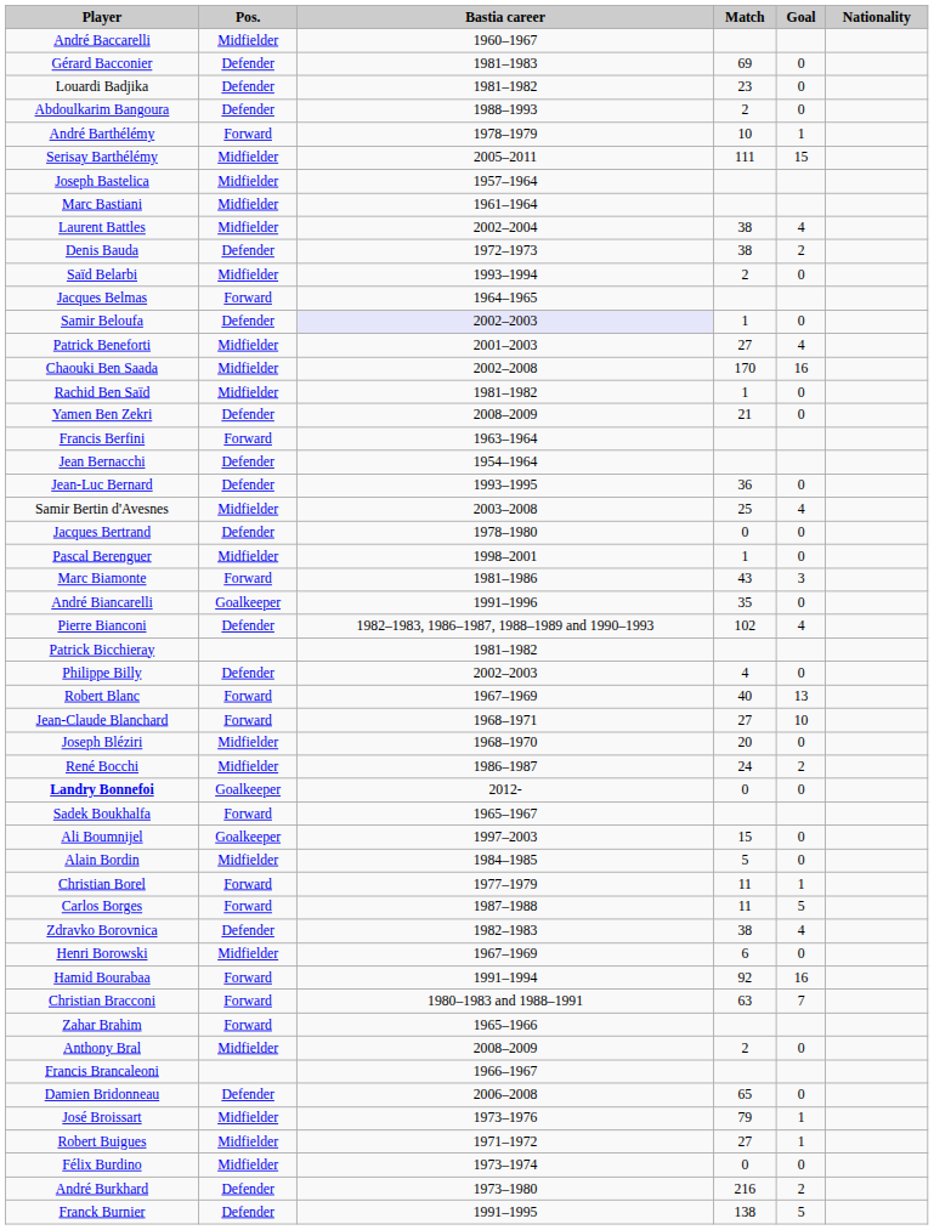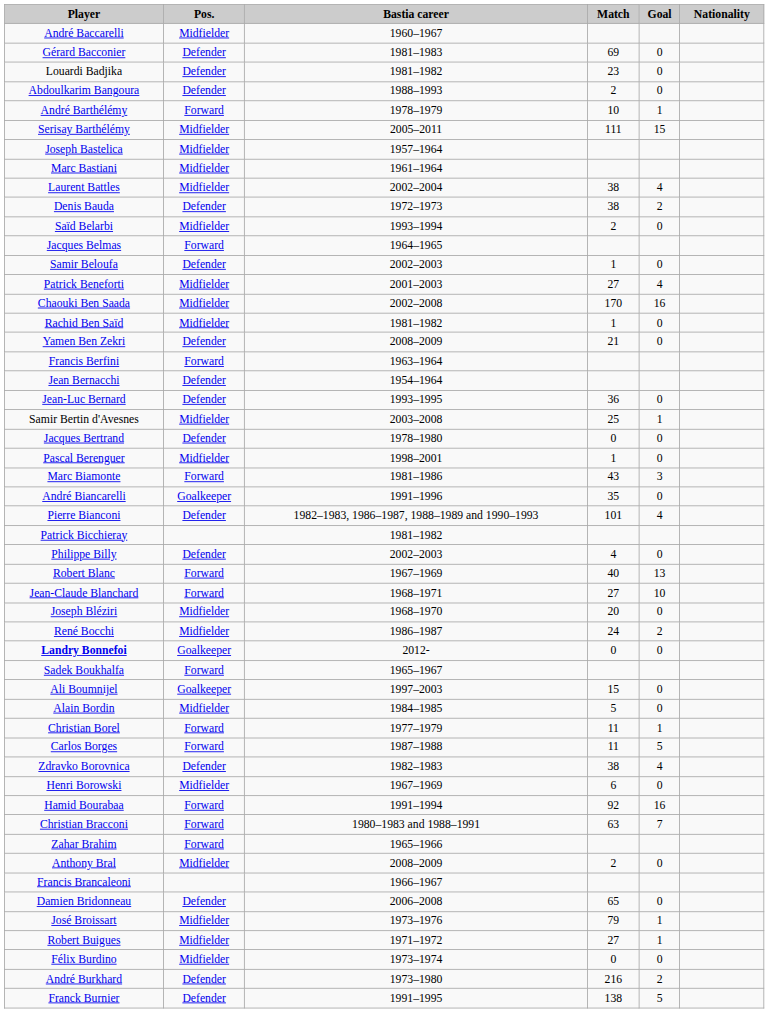Samir Beloufa | Bastia career: lavender background -> no background
Samir Bertin d'Avesnes | Goal: 4 -> 1
Pierre Bianconi | Match: 102 -> 101
